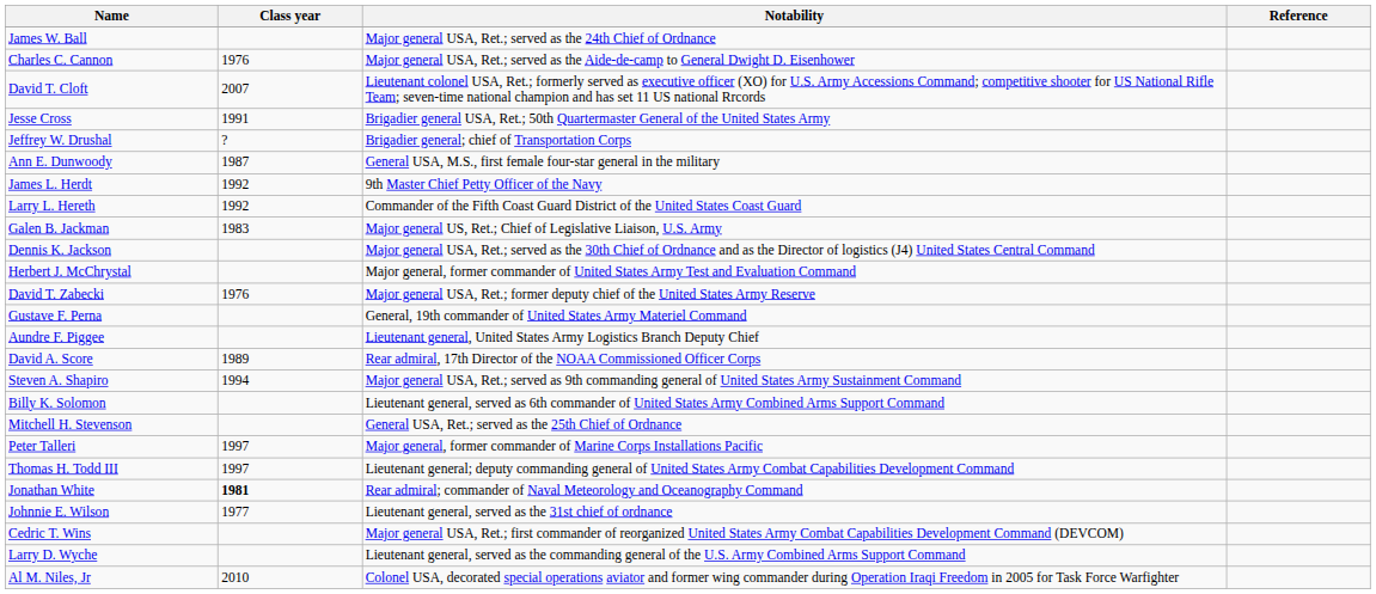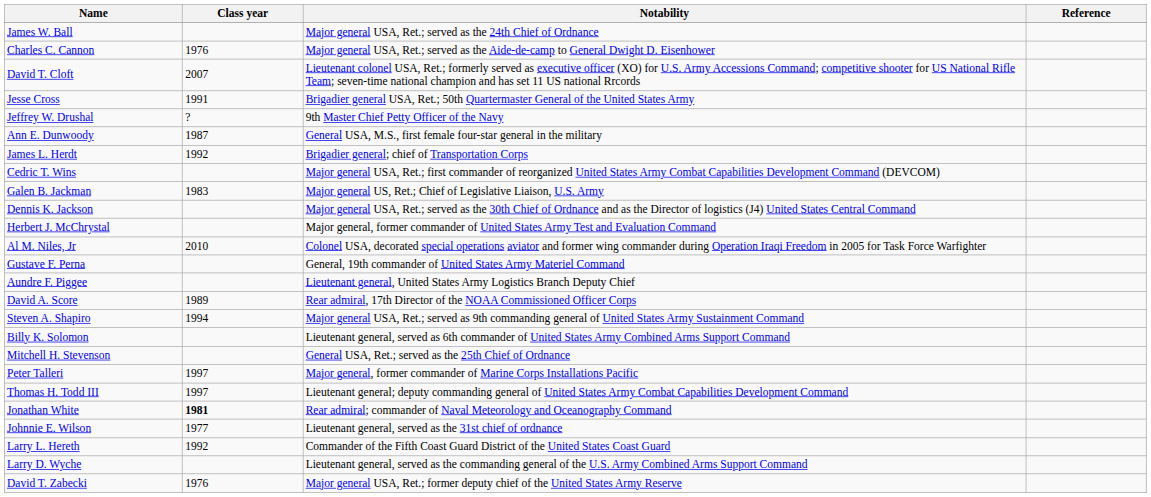Jeffrey W. Drushal | Notability: Brigadier general; chief of Transportation Corps -> 9th Master Chief Petty Officer of the Navy
James L. Herdt | Notability: 9th Master Chief Petty Officer of the Navy -> Brigadier general; chief of Transportation Corps
rows swapped: Larry L. Hereth <-> Cedric T. Wins
rows swapped: Al M. Niles, Jr <-> David T. Zabecki
